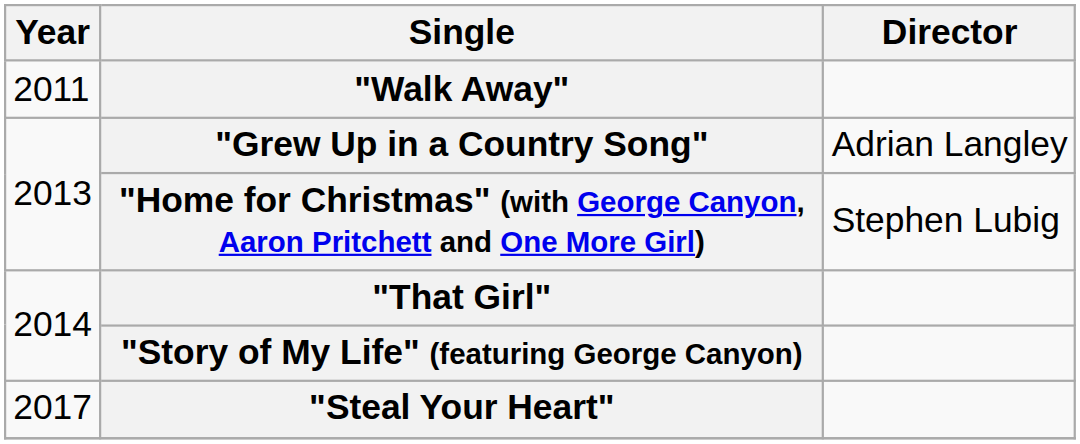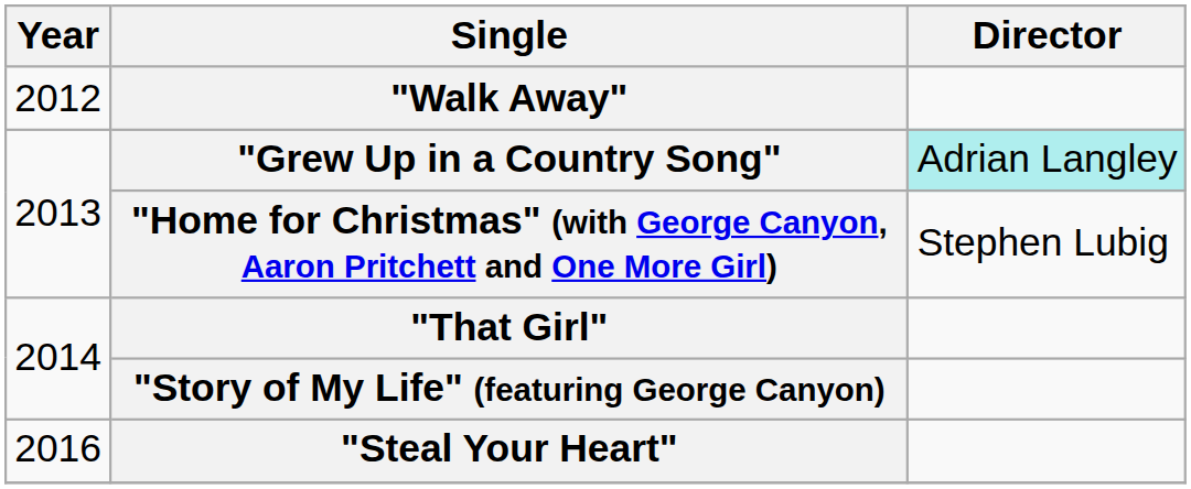"Walk Away" | Year: 2011 -> 2012
"Grew Up in a Country Song" | Director: no background -> paleturquoise background
"Steal Your Heart" | Year: 2017 -> 2016
